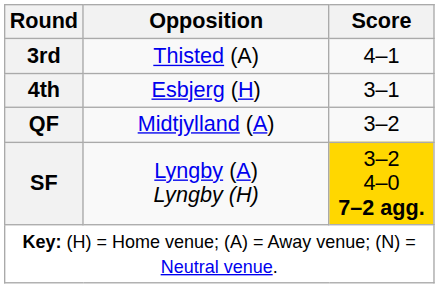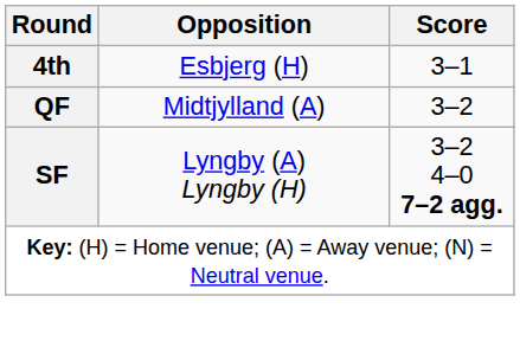- row: 3rd | Thisted (A) | 4–1
SF | Score: gold background -> no background
